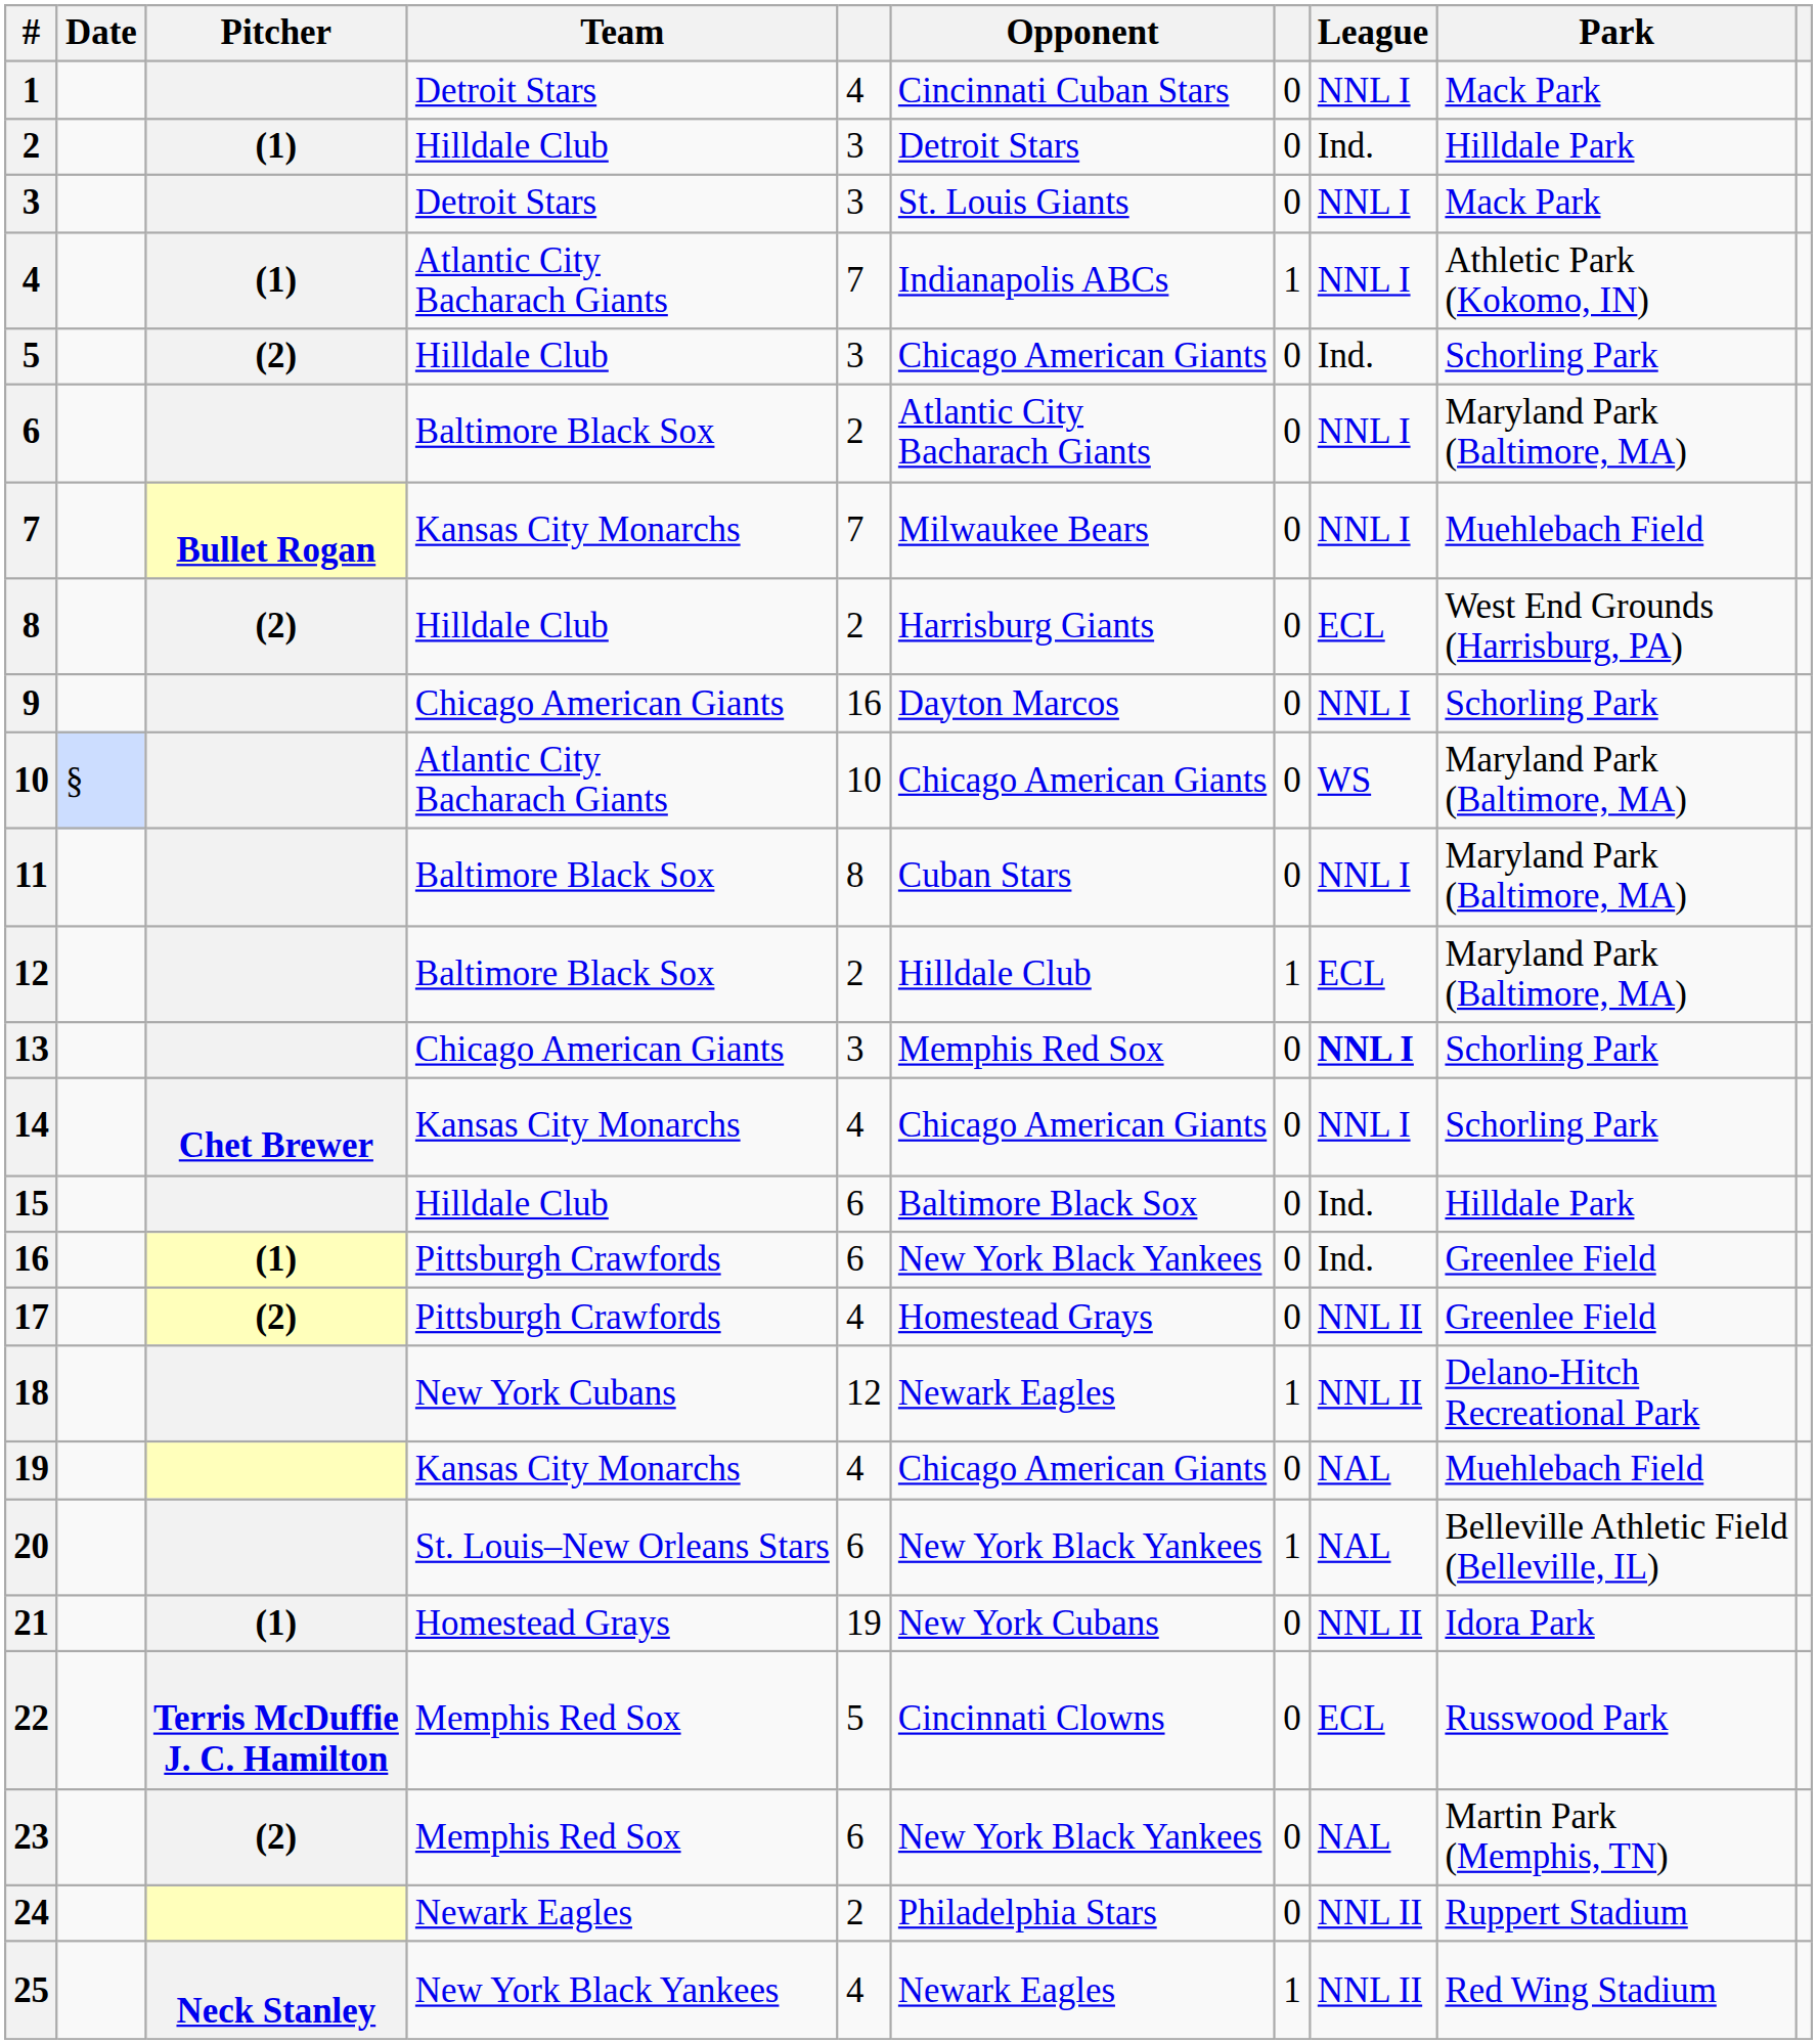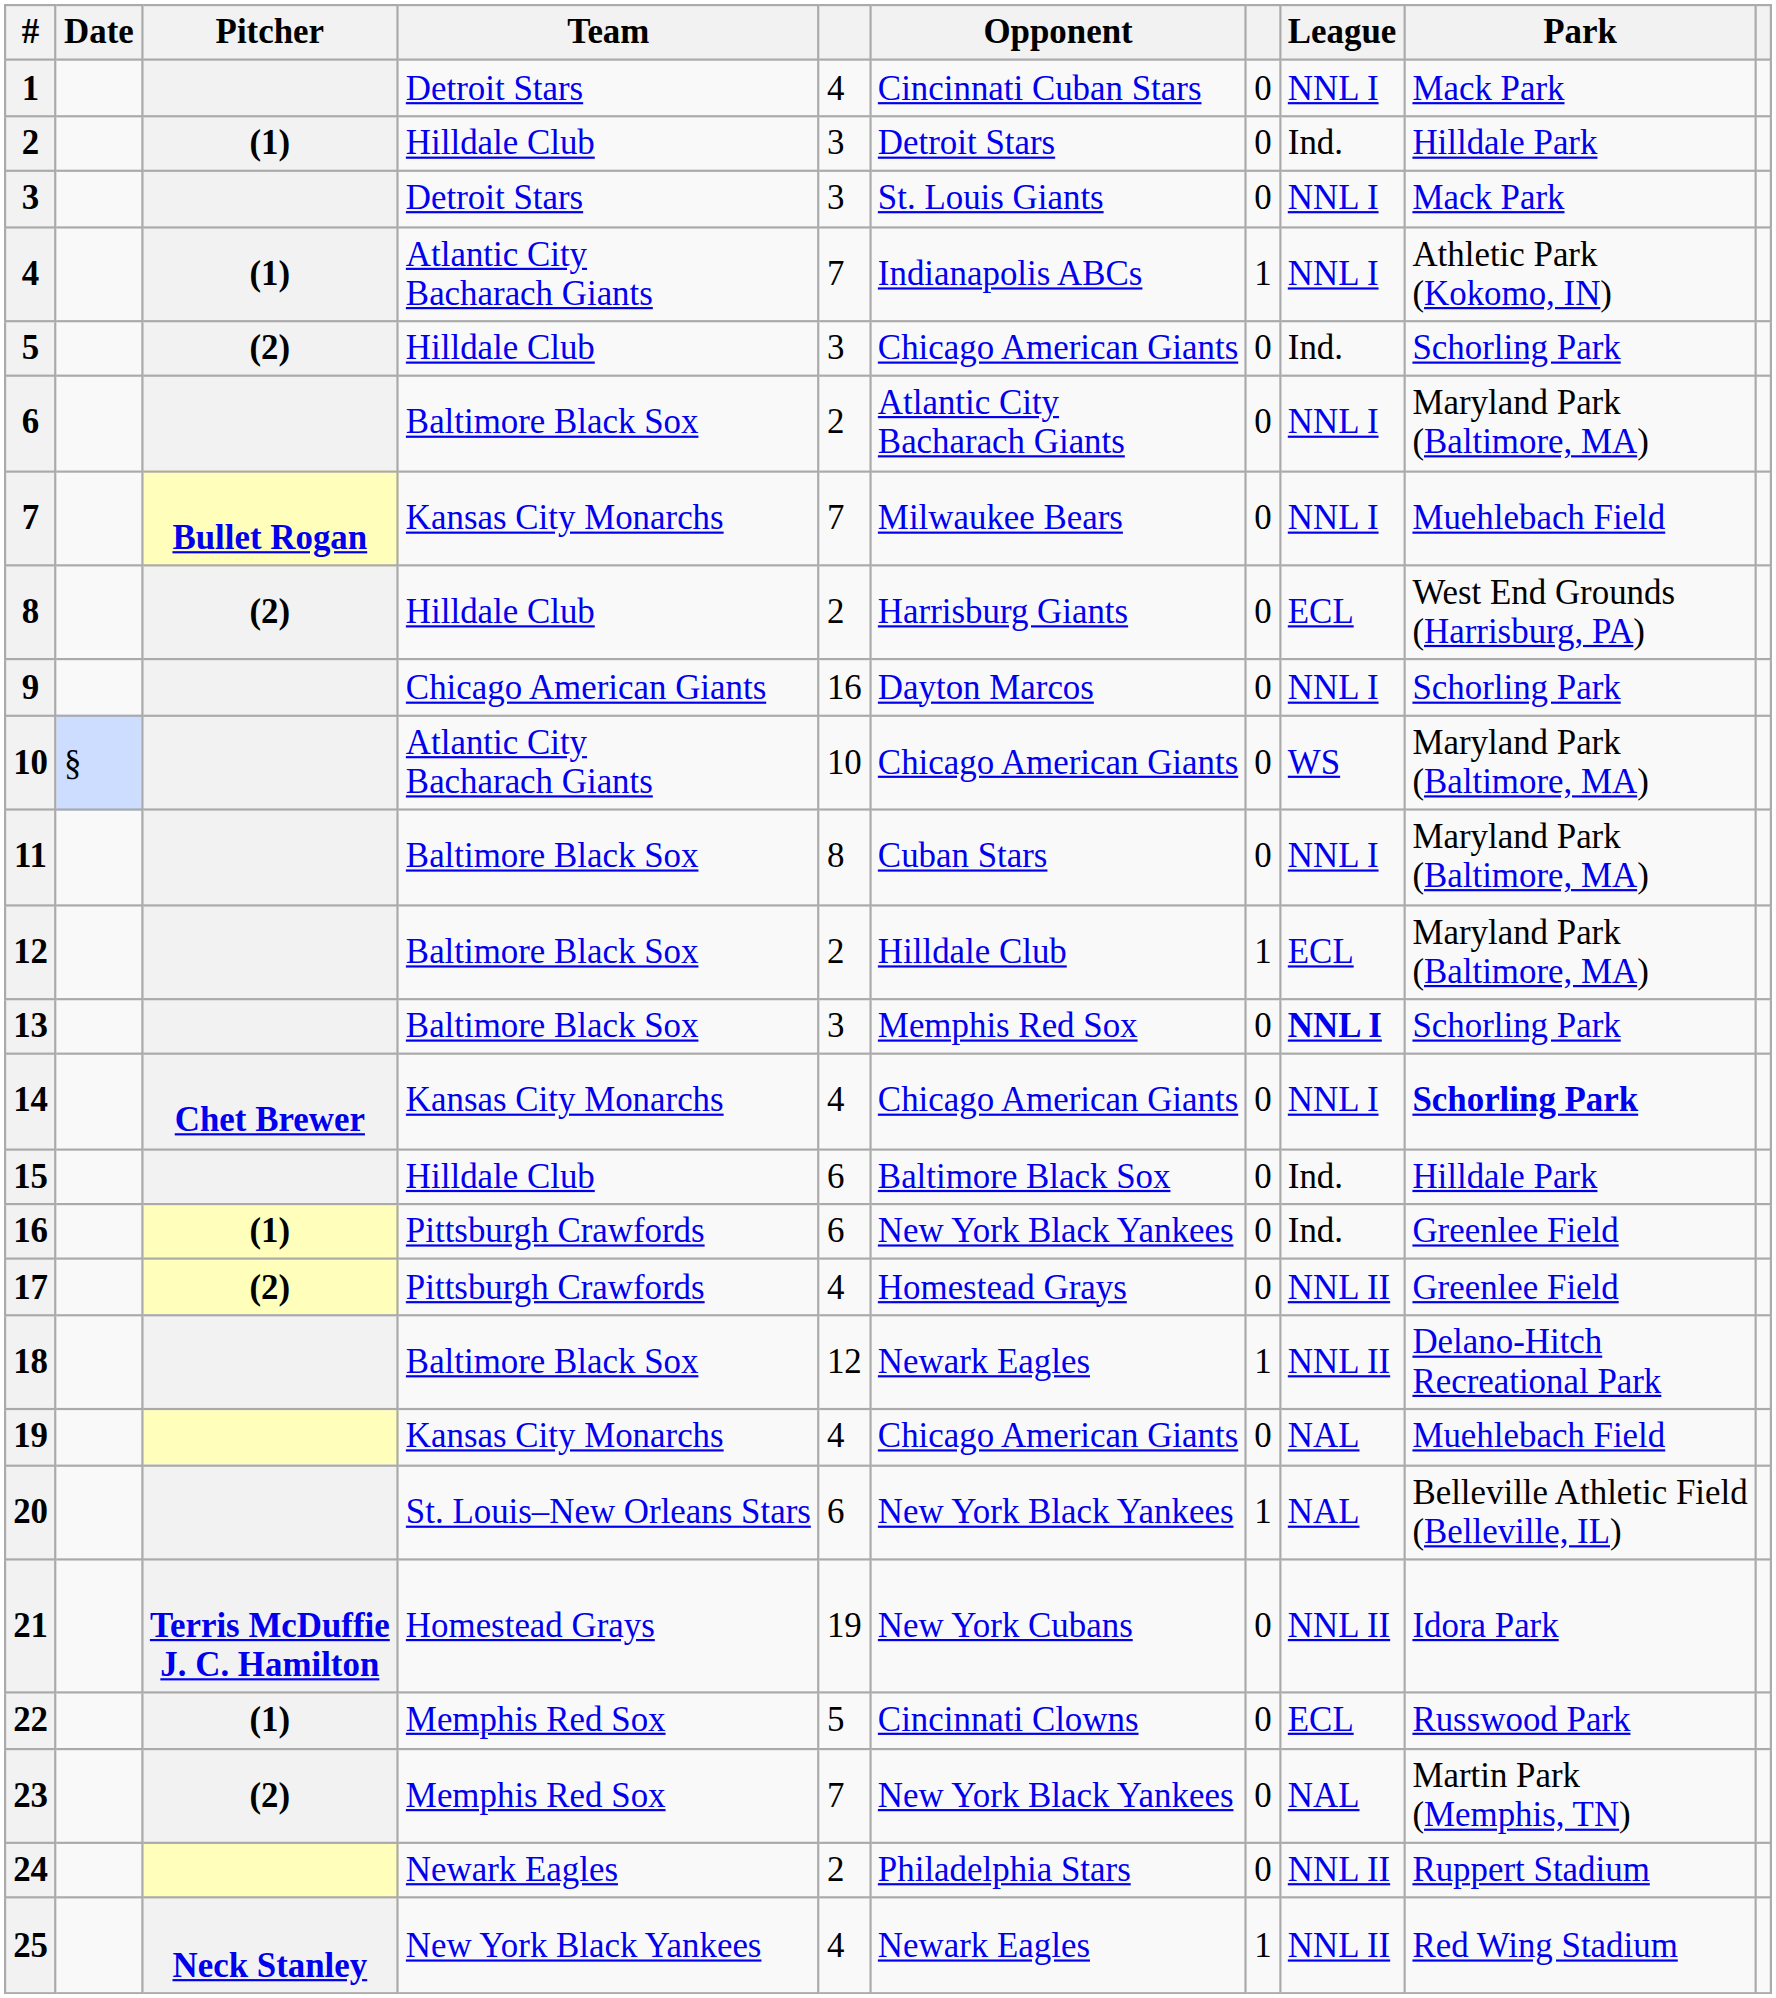13 | Team: Chicago American Giants -> Baltimore Black Sox
14 | Park: normal -> bold
18 | Team: New York Cubans -> Baltimore Black Sox
21 | Pitcher: (1) -> Terris McDuffie J. C. Hamilton
22 | Pitcher: Terris McDuffie J. C. Hamilton -> (1)
23 | column 5: 6 -> 7
